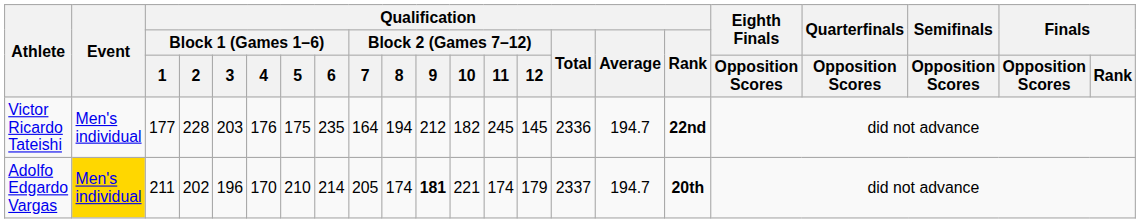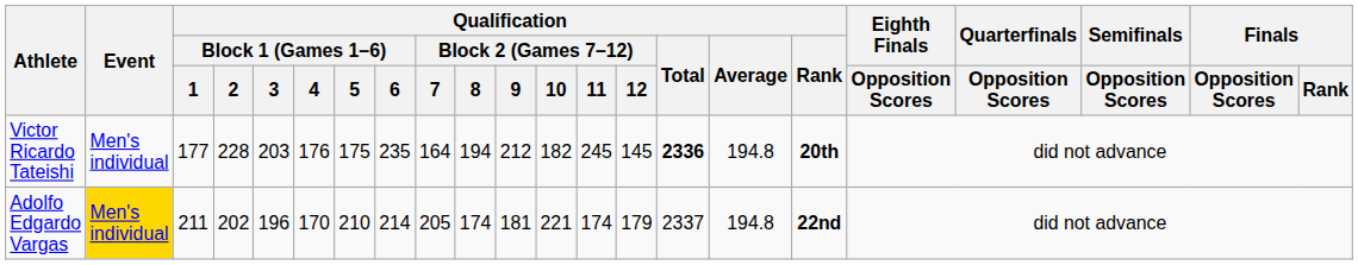Victor Ricardo Tateishi | Qualification / Total: normal -> bold
Victor Ricardo Tateishi | Qualification / Average: 194.7 -> 194.8
Victor Ricardo Tateishi | Qualification / Rank: 22nd -> 20th
Adolfo Edgardo Vargas | Qualification / Block 2 (Games 7–12) / 9: bold -> normal
Adolfo Edgardo Vargas | Qualification / Average: 194.7 -> 194.8
Adolfo Edgardo Vargas | Qualification / Rank: 20th -> 22nd
